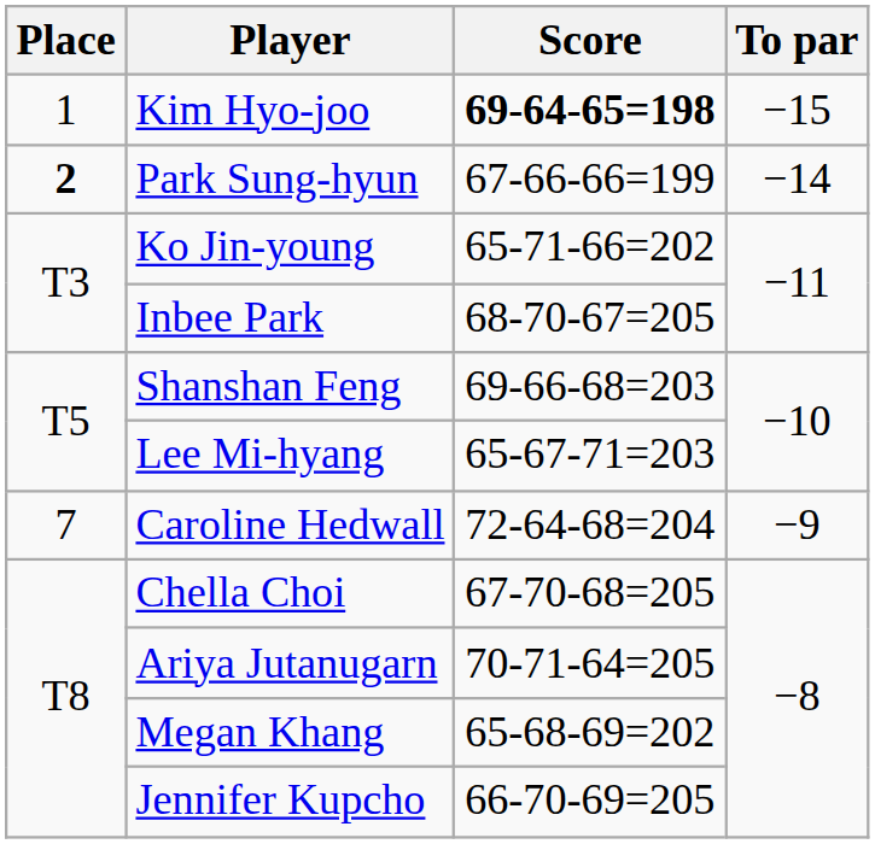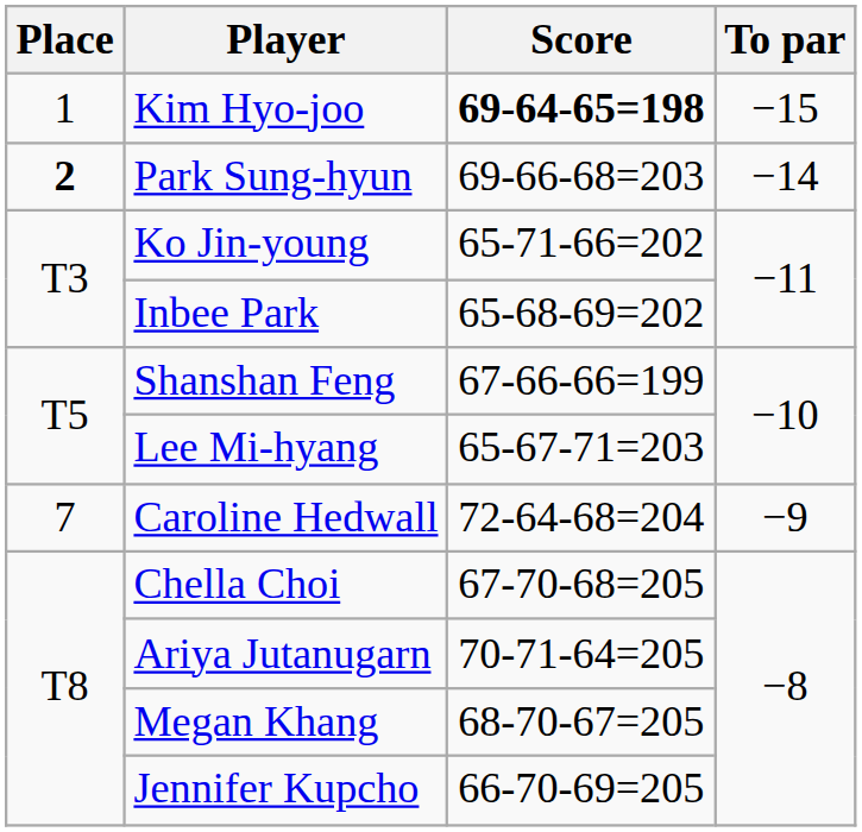Park Sung-hyun | Score: 67-66-66=199 -> 69-66-68=203
Inbee Park | Score: 68-70-67=205 -> 65-68-69=202
Shanshan Feng | Score: 69-66-68=203 -> 67-66-66=199
Megan Khang | Score: 65-68-69=202 -> 68-70-67=205
